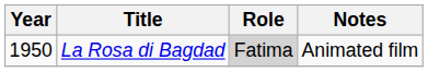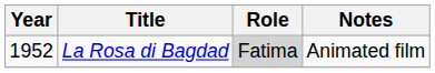La Rosa di Bagdad | Year: 1950 -> 1952
